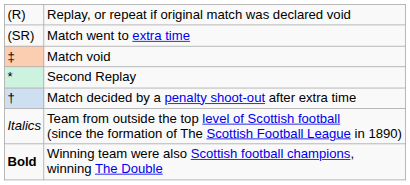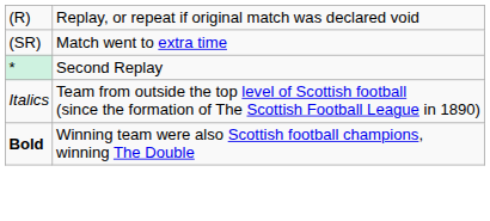- row: ‡ | Match void
- row: † | Match decided by a penalty shoot-out after extra time
